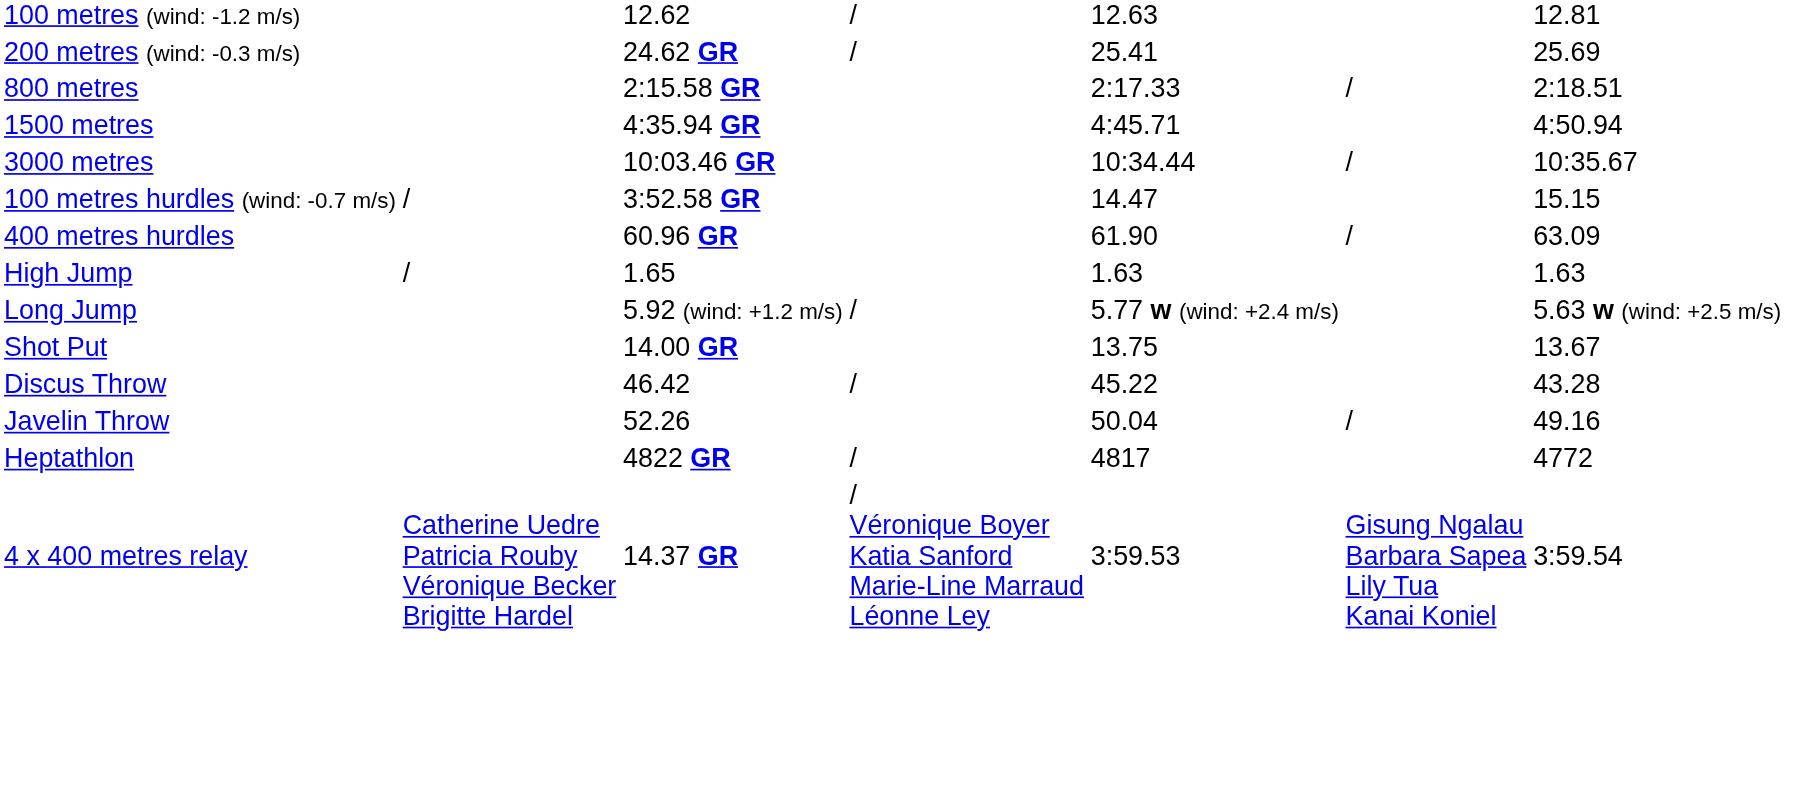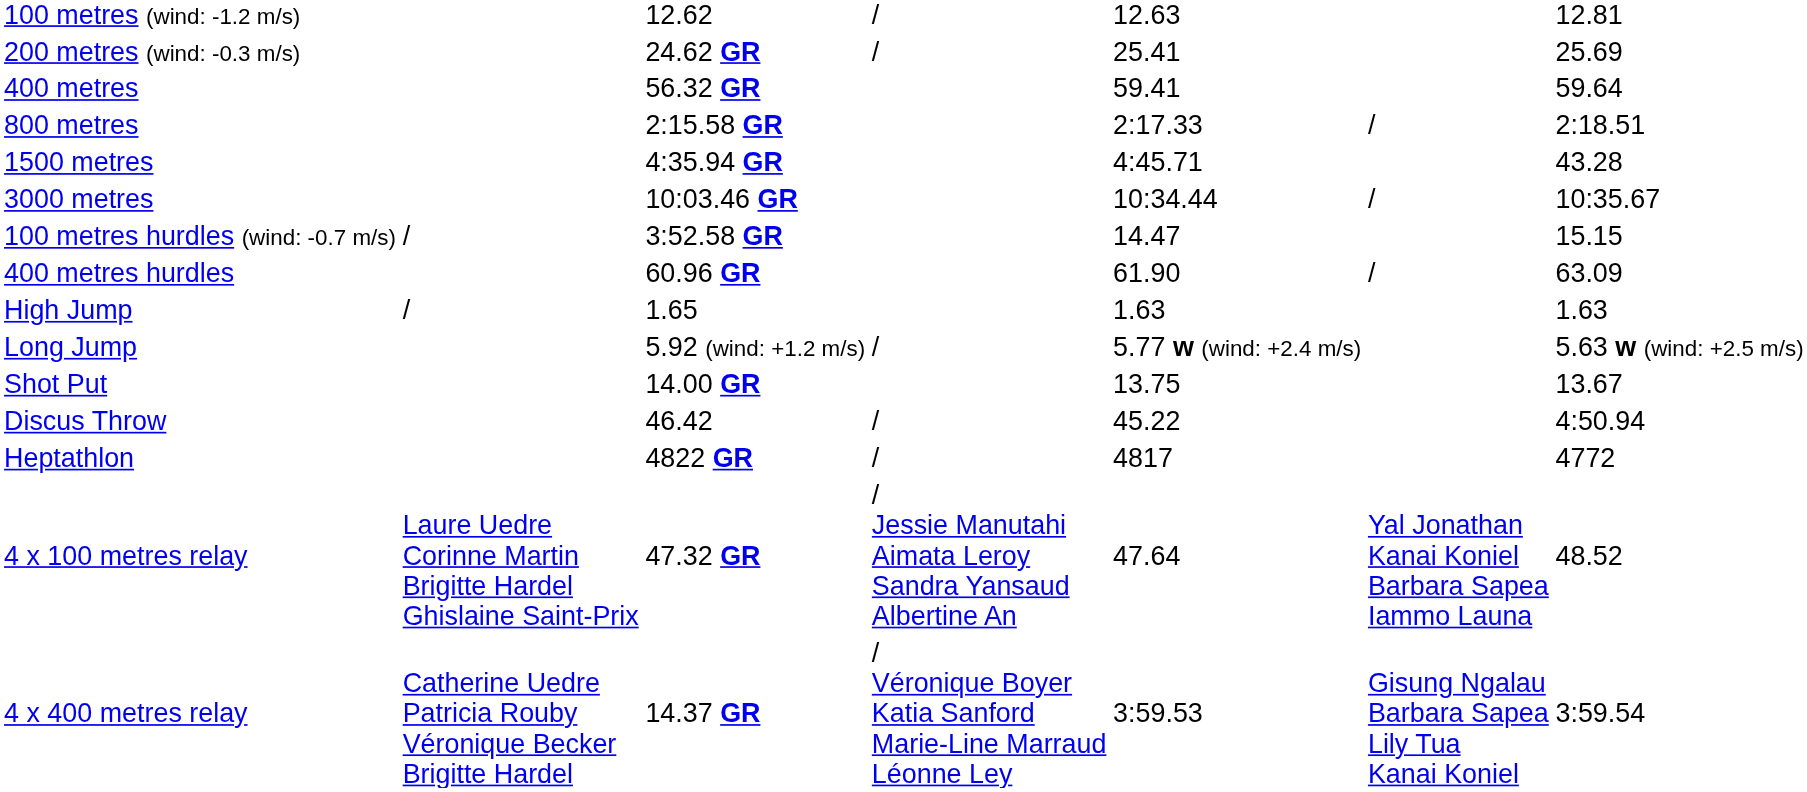+ row: 400 metres | 56.32 GR | 59.41 | 59.64
1500 metres | column 7: 4:50.94 -> 43.28
Discus Throw | column 7: 43.28 -> 4:50.94
- row: Javelin Throw | 52.26 | 50.04 | / | 49.16
+ row: 4 x 100 metres relay | Laure Uedre Corinne Martin Brigitte Hardel Ghislaine Saint-Prix | 47.32 GR | / Jessie Manutahi Aimata Leroy Sandra Yansaud Albertine An | 47.64 | Yal Jonathan Kanai Koniel Barbara Sapea Iammo Launa | 48.52
